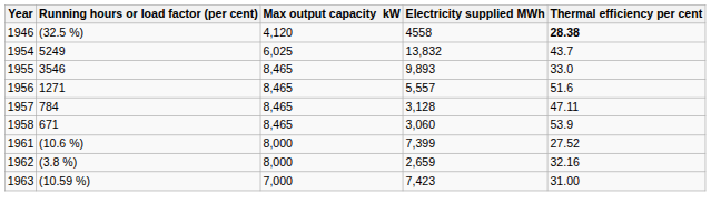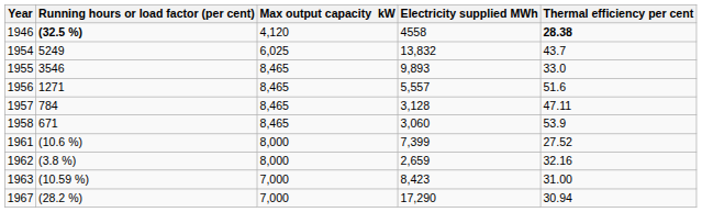1946 | Running hours or load factor (per cent): normal -> bold
1963 | Electricity supplied MWh: 7,423 -> 8,423
+ row: 1967 | (28.2 %) | 7,000 | 17,290 | 30.94
